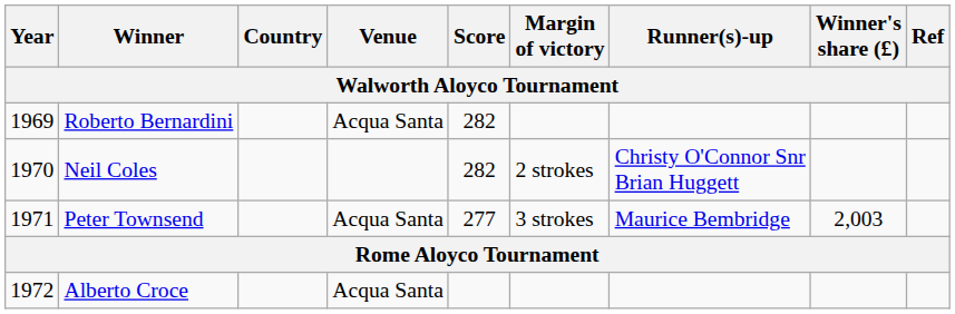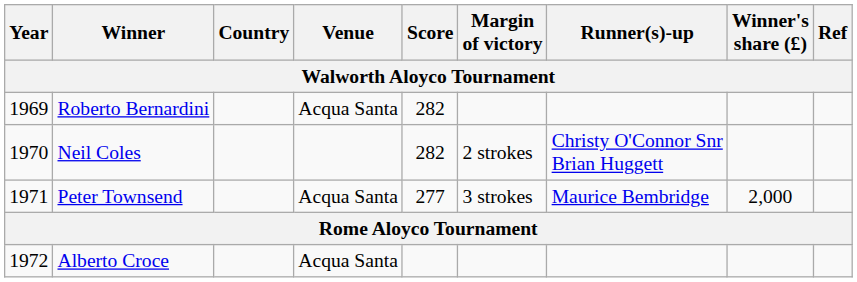Peter Townsend | Winner's share (£): 2,003 -> 2,000
